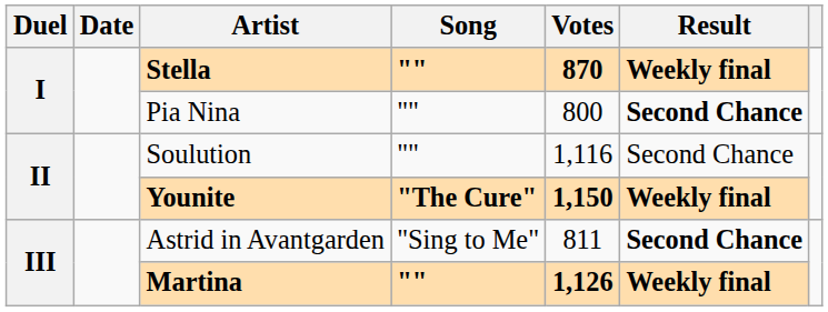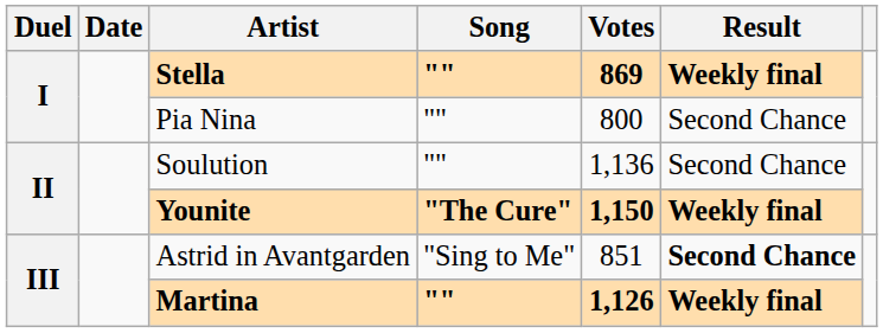Stella | Votes: 870 -> 869
Pia Nina | Result: bold -> normal
Soulution | Votes: 1,116 -> 1,136
Astrid in Avantgarden | Votes: 811 -> 851
